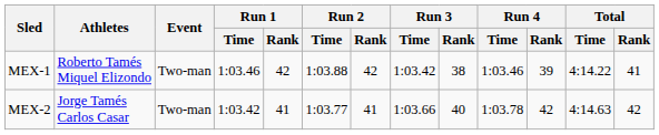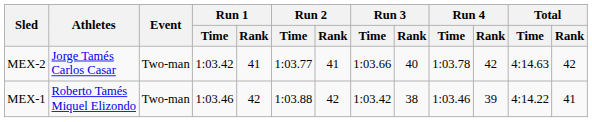rows swapped: MEX-1 <-> MEX-2
